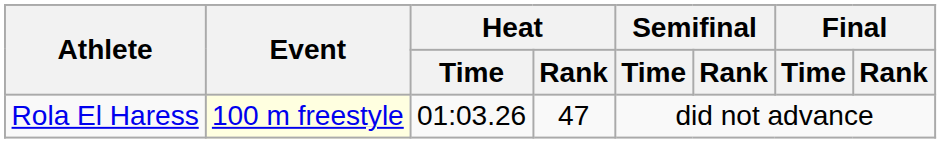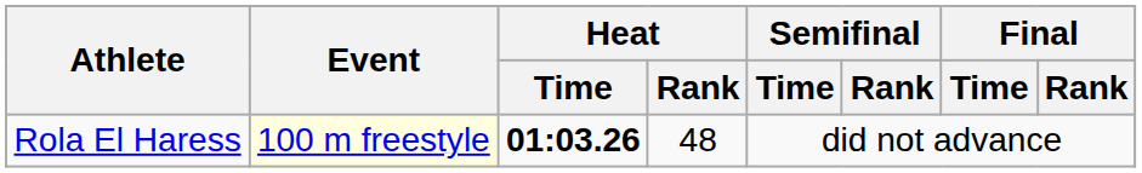Rola El Haress | Heat / Time: normal -> bold
Rola El Haress | Heat / Rank: 47 -> 48
